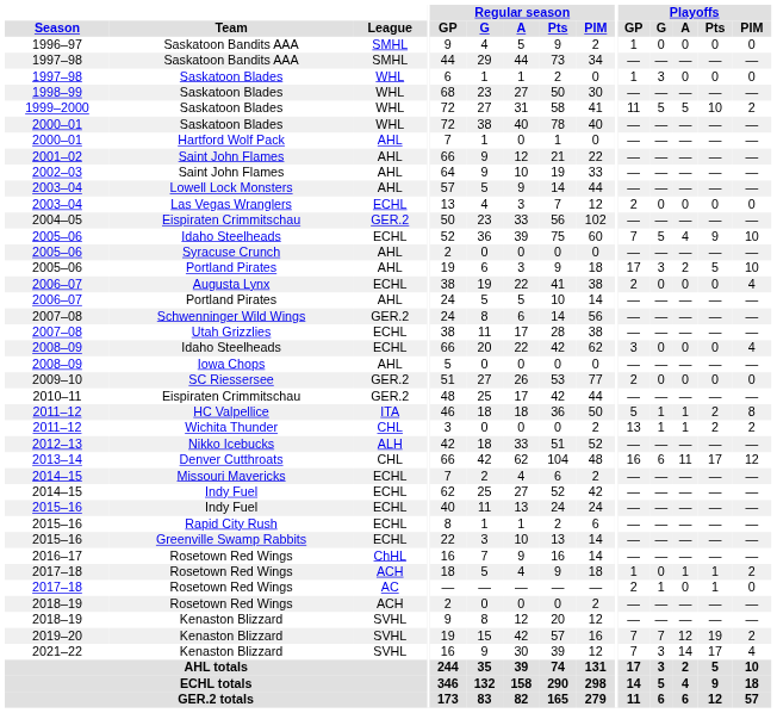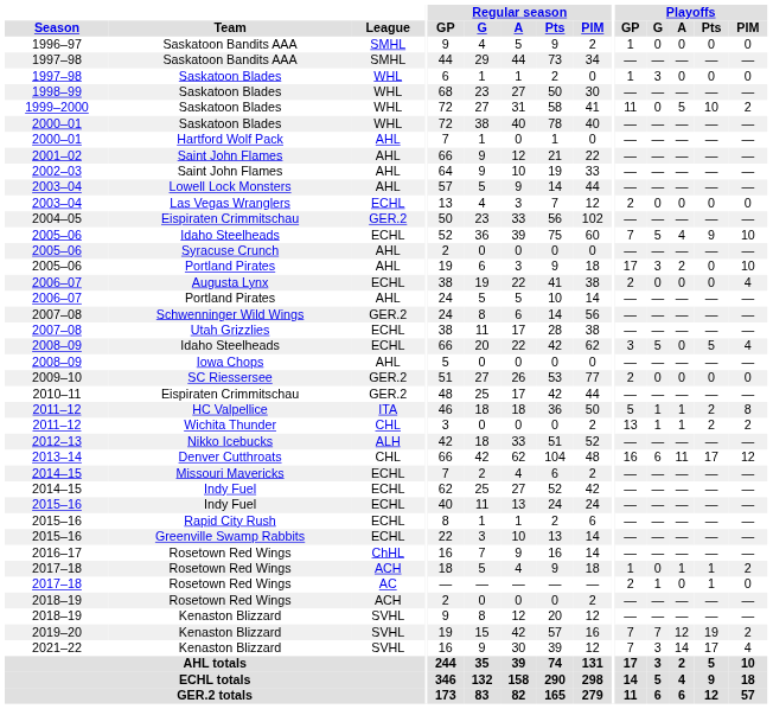1999–2000 | Playoffs / G: 5 -> 0
2005–06 / Portland Pirates | Playoffs / Pts: 5 -> 0
2008–09 / Idaho Steelheads | Playoffs / G: 0 -> 5
2008–09 / Idaho Steelheads | Playoffs / Pts: 0 -> 5
